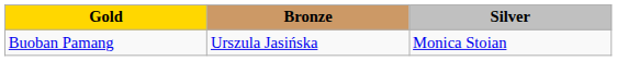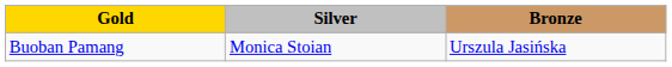columns swapped: Silver <-> Bronze
